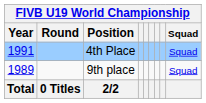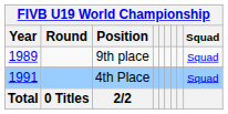rows swapped: 9th place <-> 4th Place
